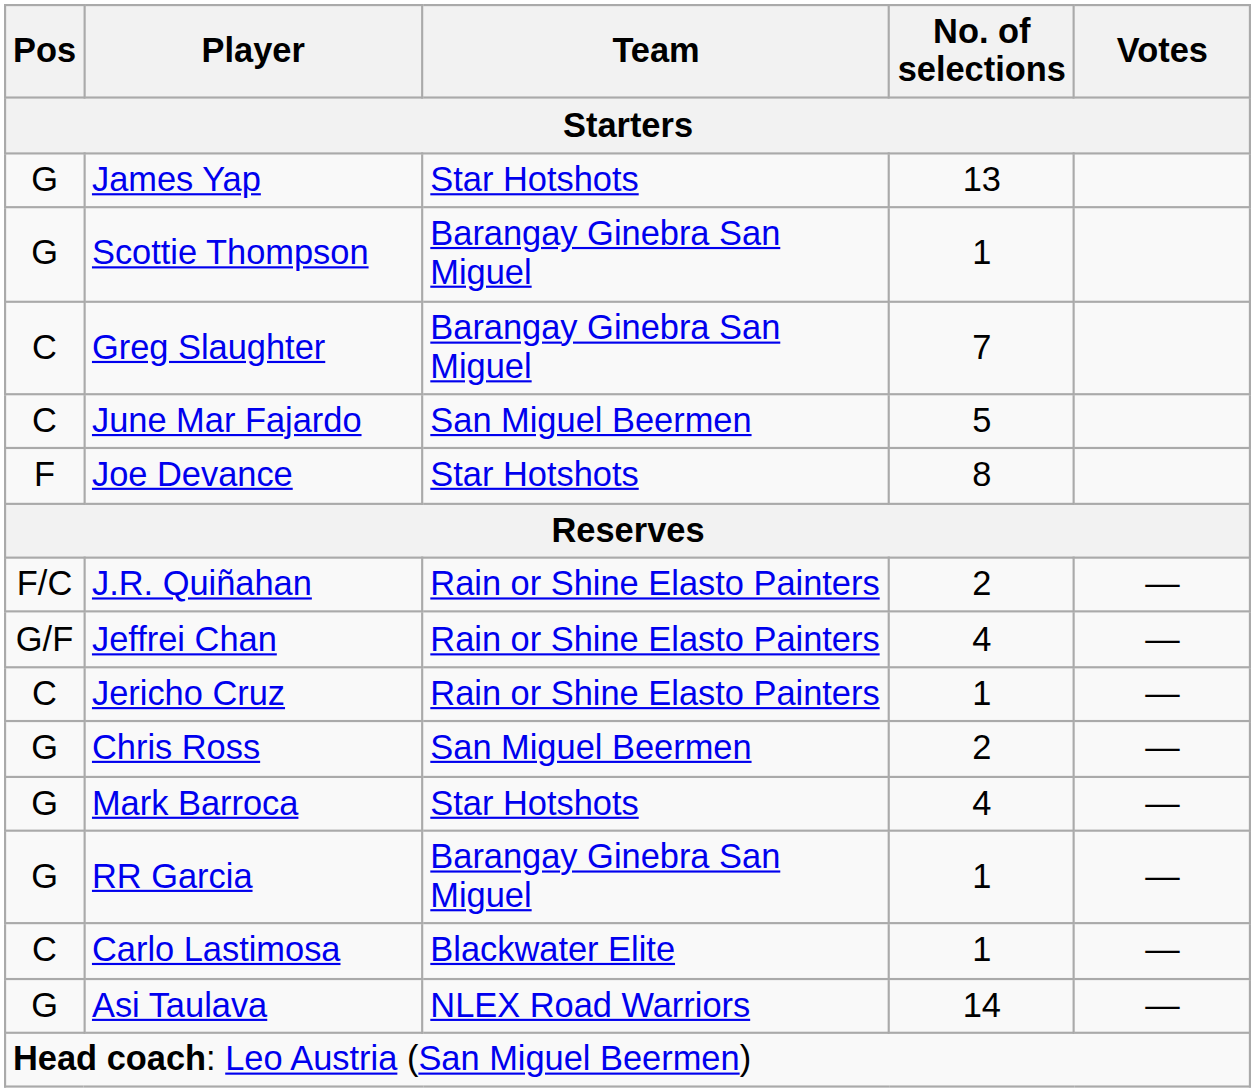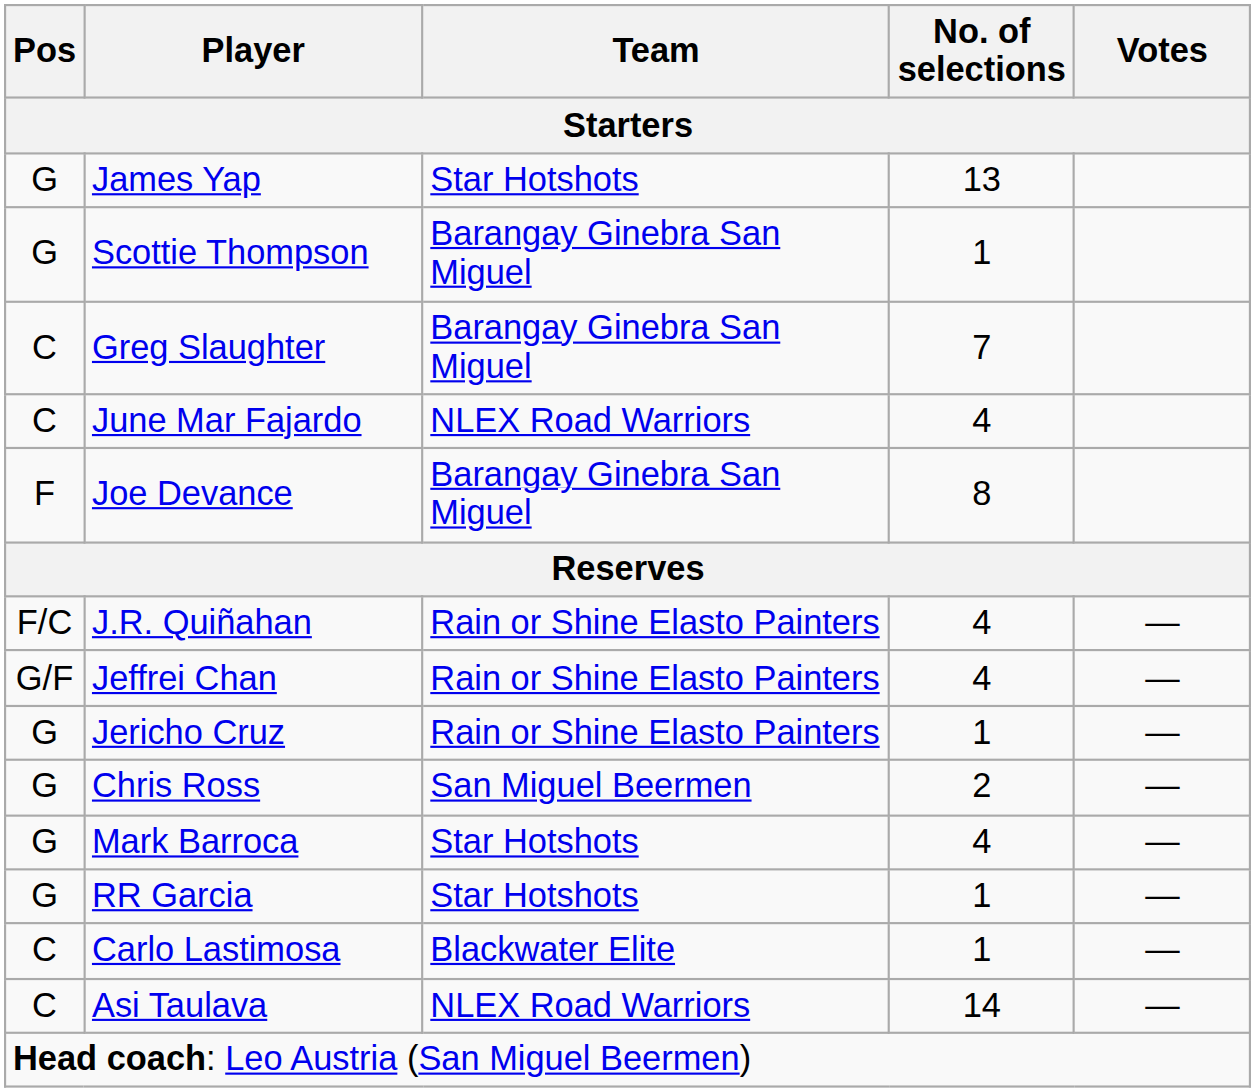June Mar Fajardo | Team: San Miguel Beermen -> NLEX Road Warriors
June Mar Fajardo | No. of selections: 5 -> 4
Joe Devance | Team: Star Hotshots -> Barangay Ginebra San Miguel
J.R. Quiñahan | No. of selections: 2 -> 4
Jericho Cruz | Pos: C -> G
RR Garcia | Team: Barangay Ginebra San Miguel -> Star Hotshots
Asi Taulava | Pos: G -> C
